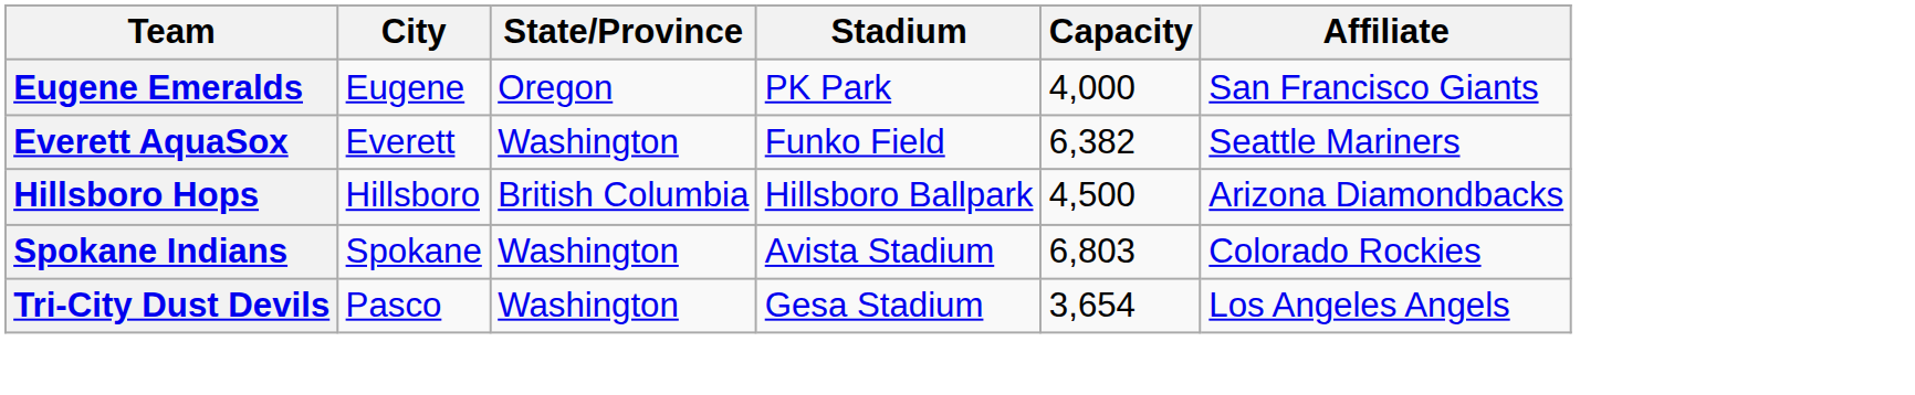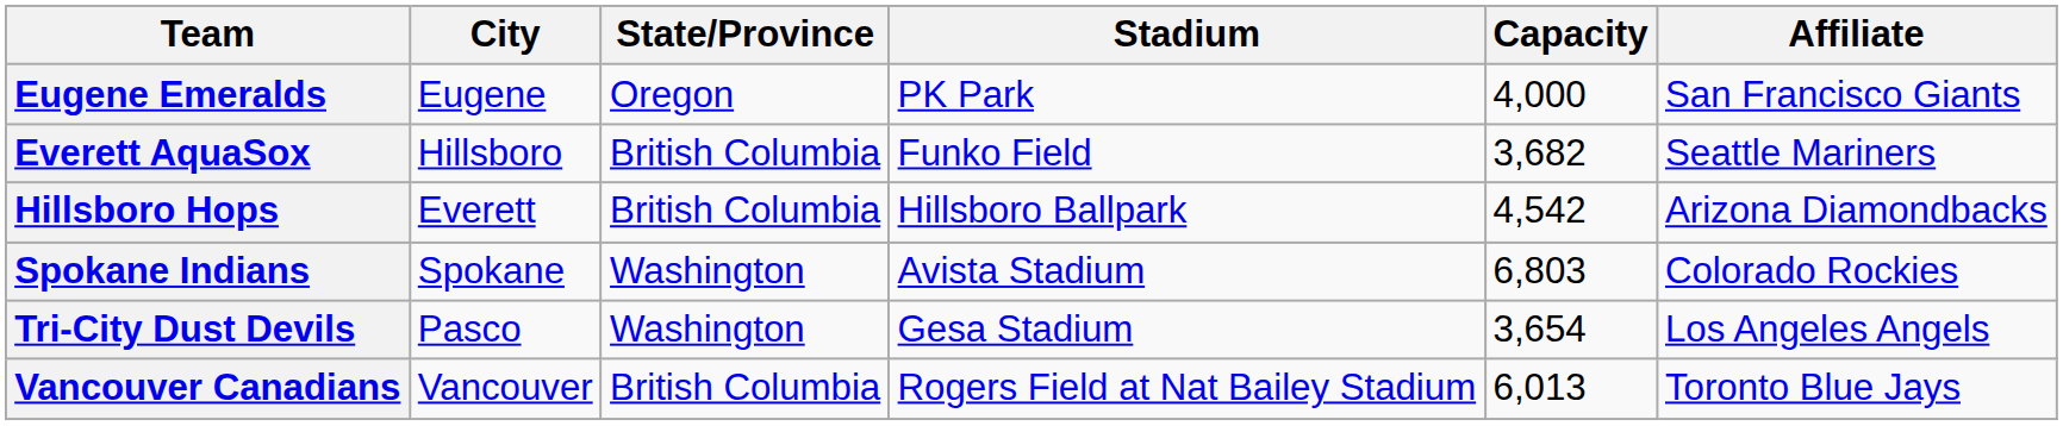Everett AquaSox | City: Everett -> Hillsboro
Everett AquaSox | State/Province: Washington -> British Columbia
Everett AquaSox | Capacity: 6,382 -> 3,682
Hillsboro Hops | City: Hillsboro -> Everett
Hillsboro Hops | Capacity: 4,500 -> 4,542
+ row: Vancouver Canadians | Vancouver | British Columbia | Rogers Field at Nat Bailey Stadium | 6,013 | Toronto Blue Jays
